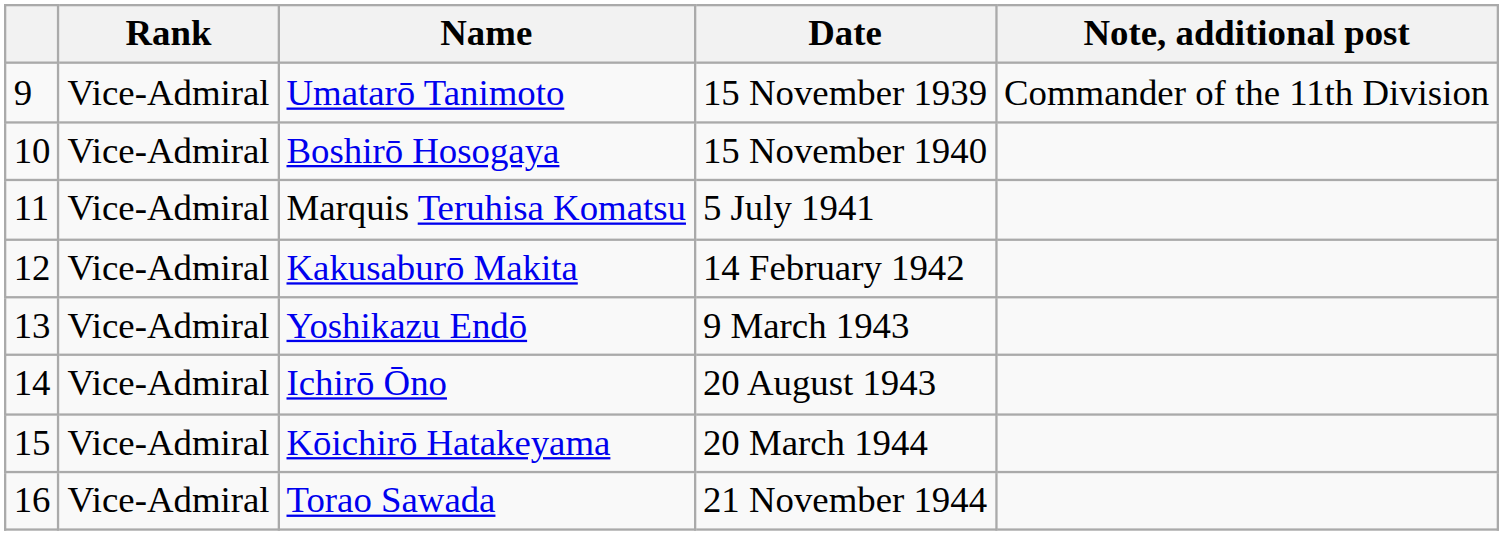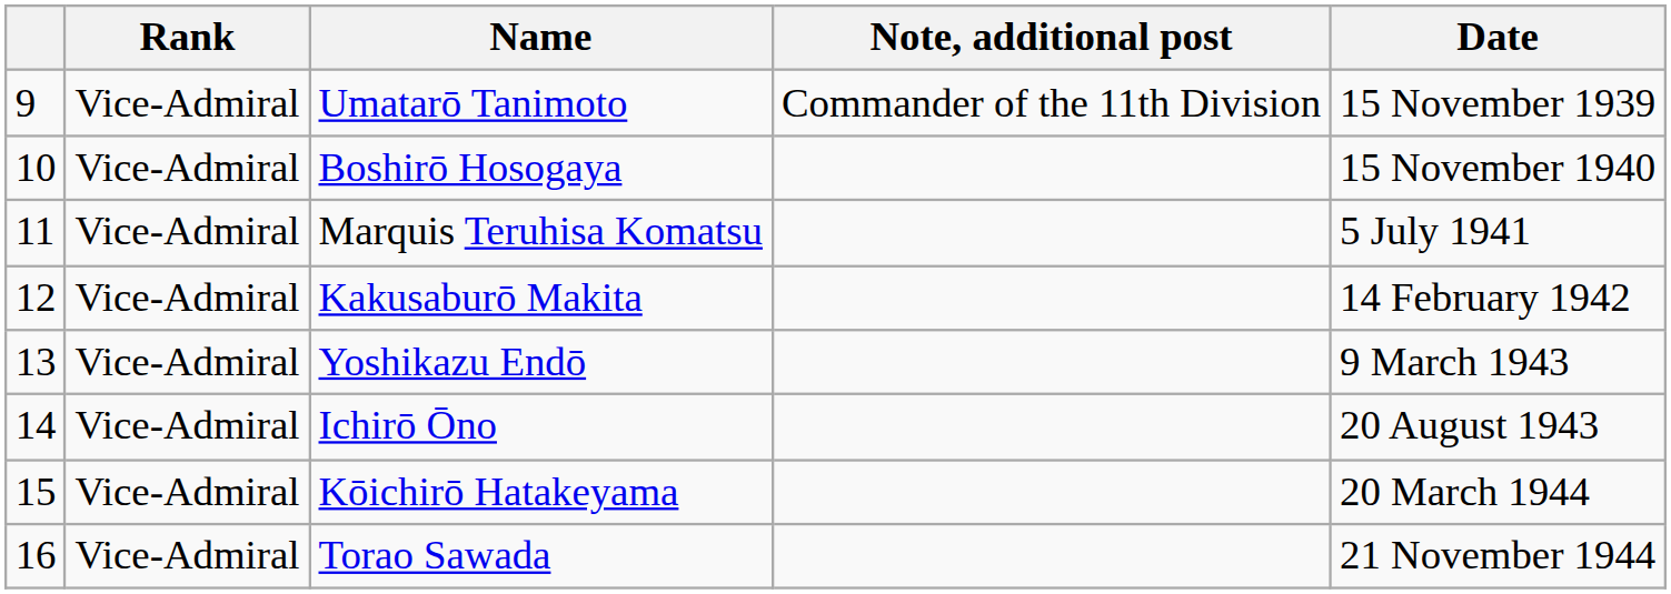columns swapped: Date <-> Note, additional post
